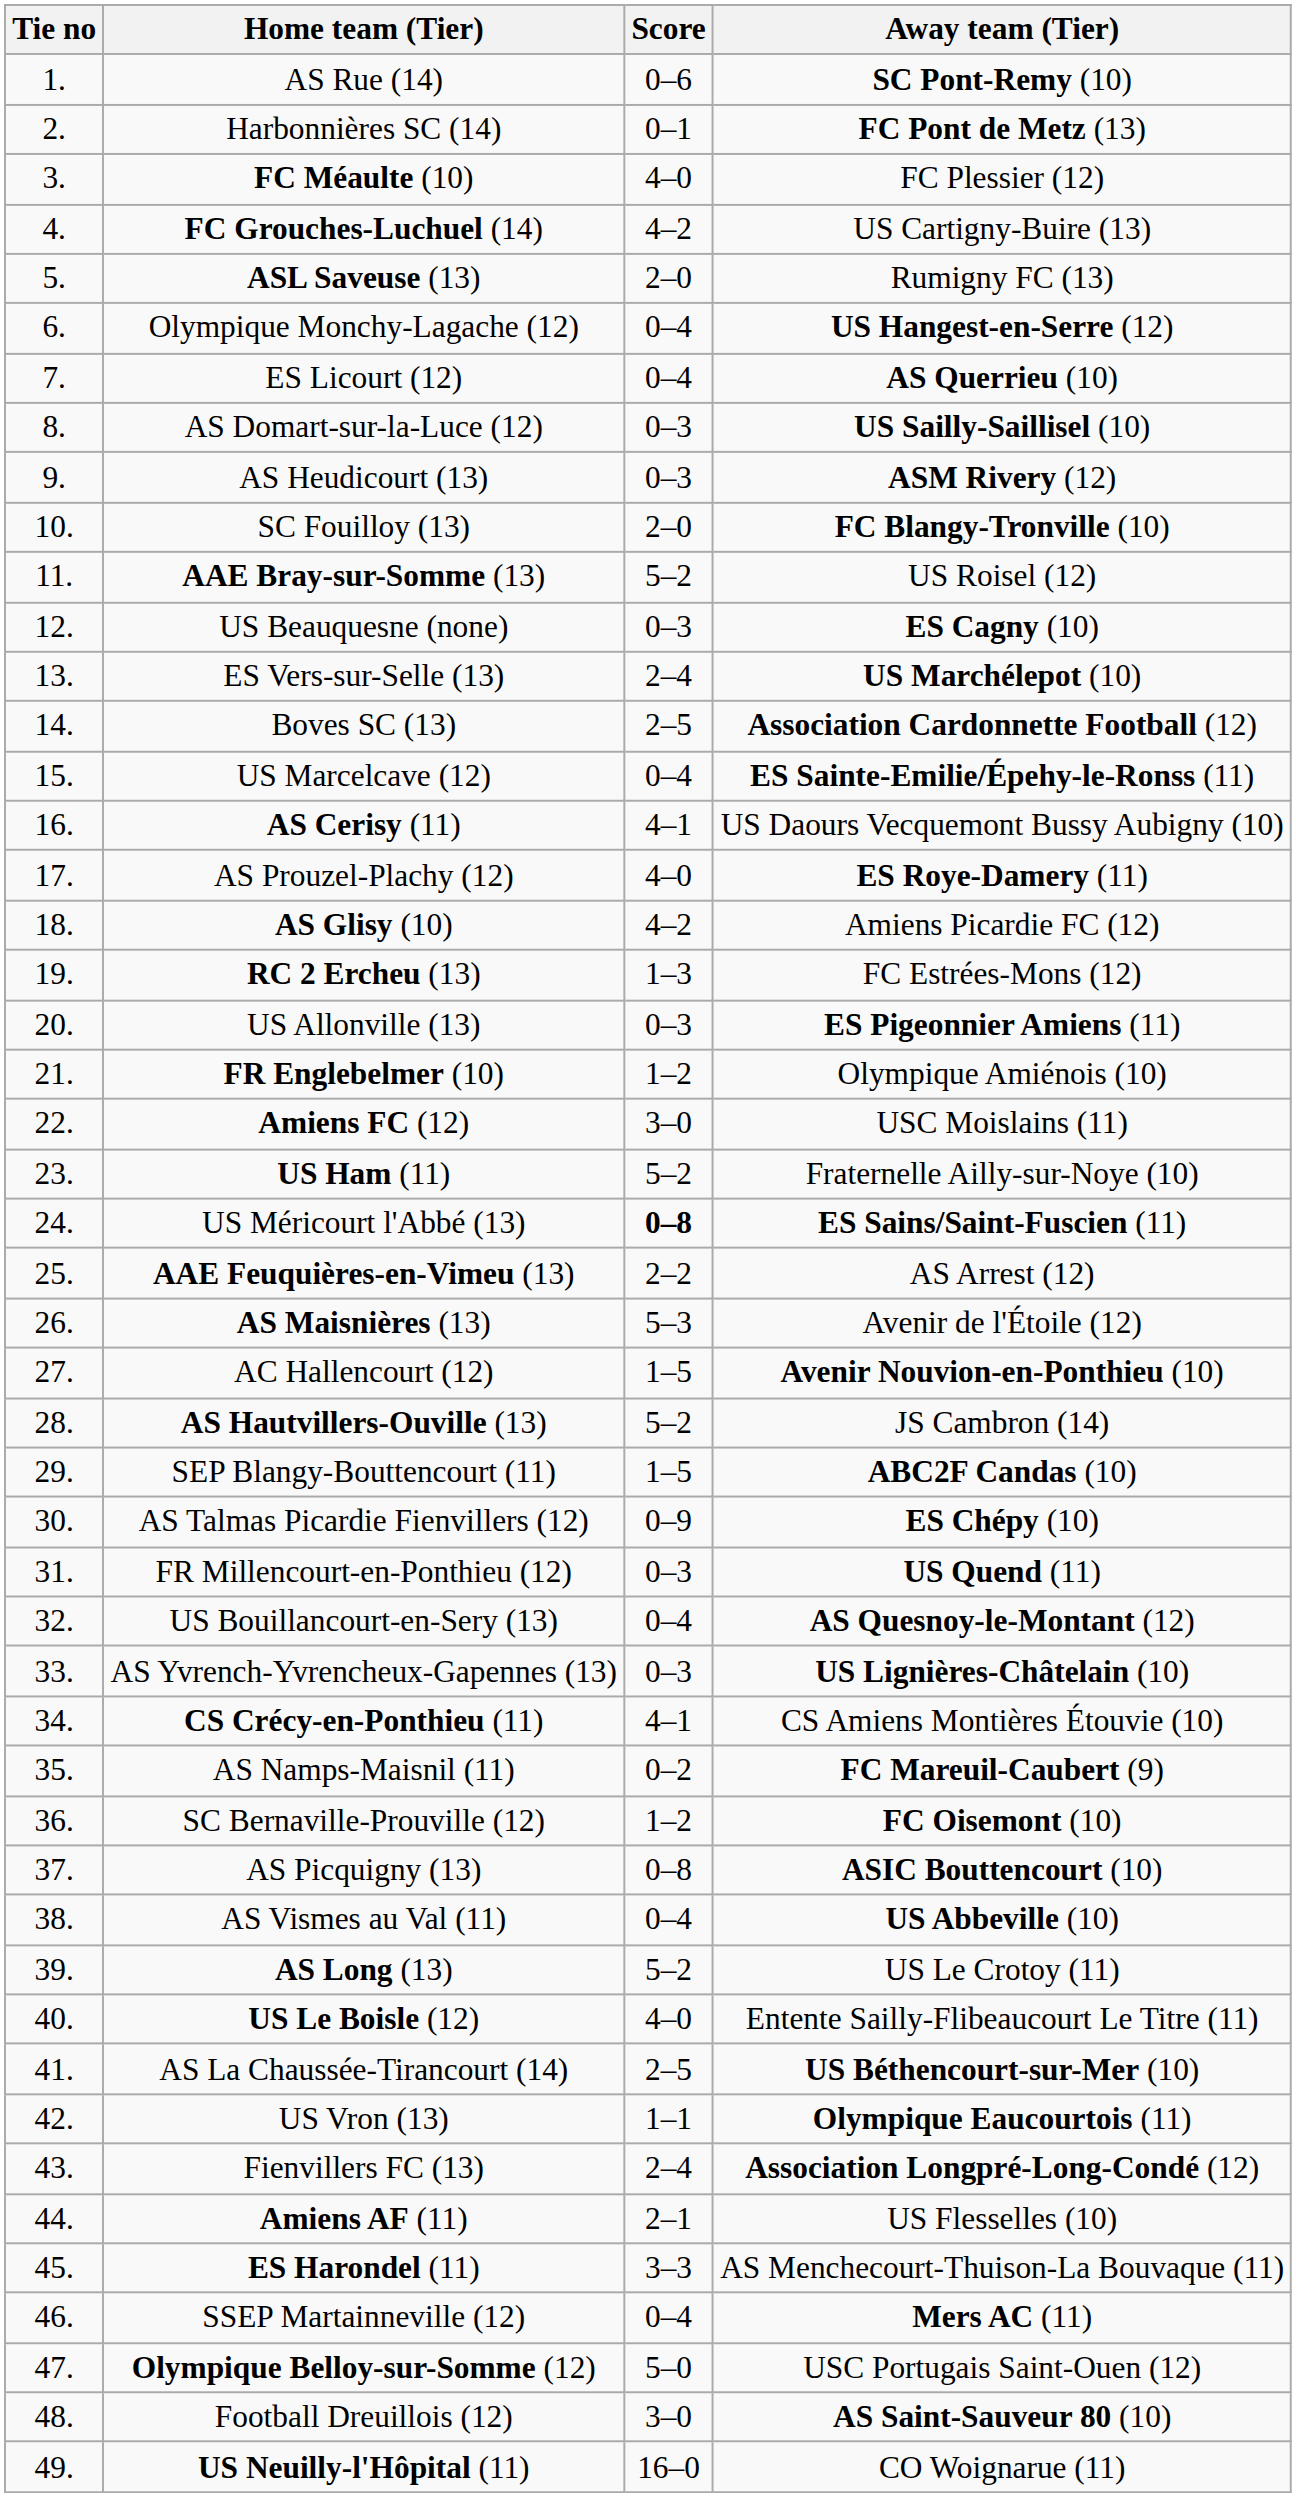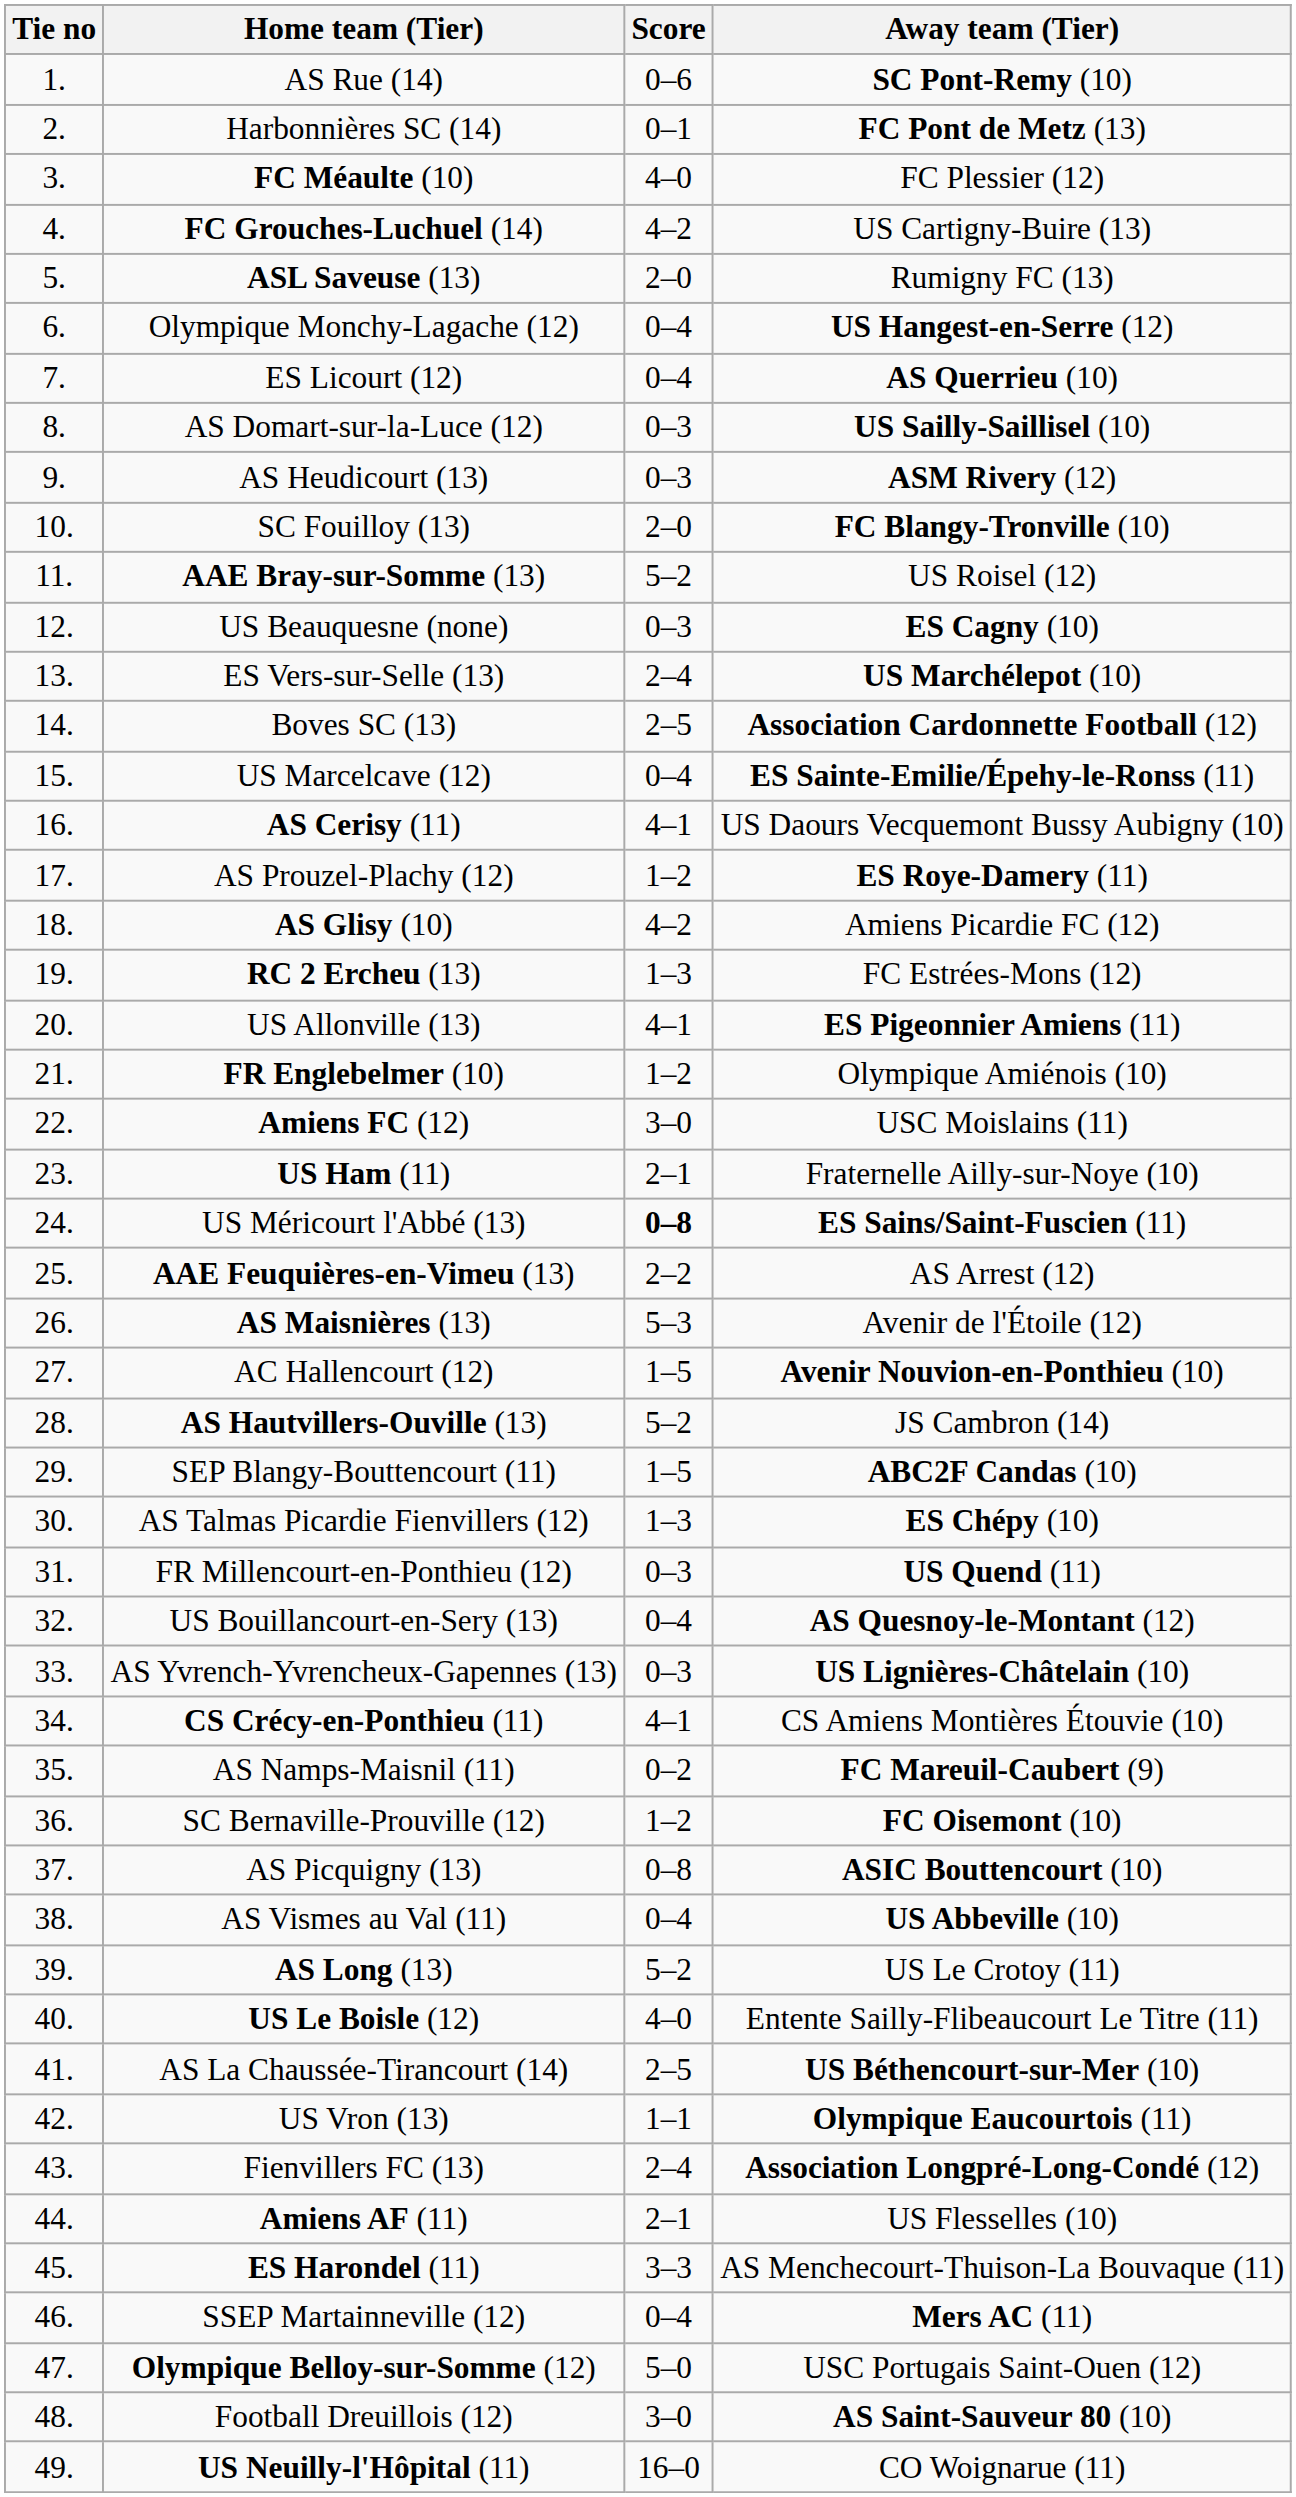AS Prouzel-Plachy (12) | Score: 4–0 -> 1–2
US Allonville (13) | Score: 0–3 -> 4–1
US Ham (11) | Score: 5–2 -> 2–1
AS Talmas Picardie Fienvillers (12) | Score: 0–9 -> 1–3
